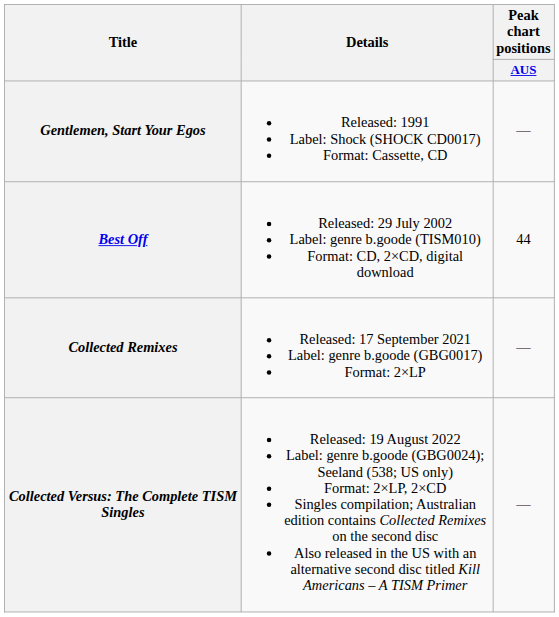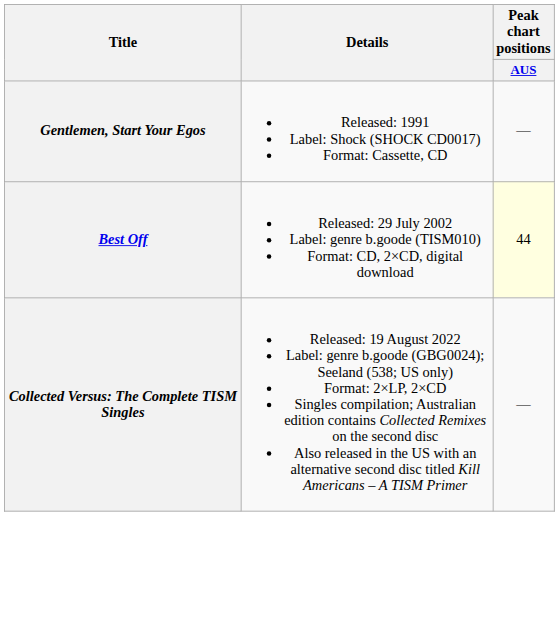Best Off | Peak chart positions / AUS: no background -> lightyellow background
- row: Collected Remixes | Released: 17 September 2021 Label: genre b.goode (GBG0017) Format: 2×LP | —
